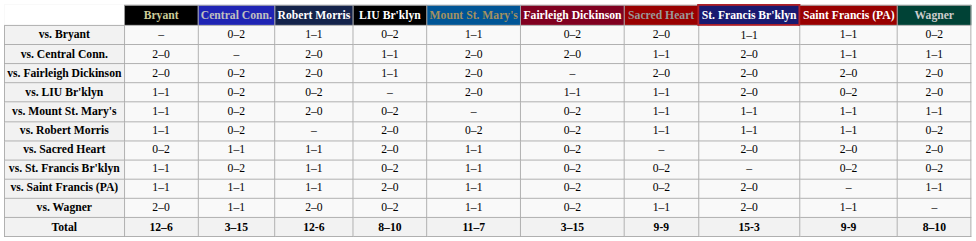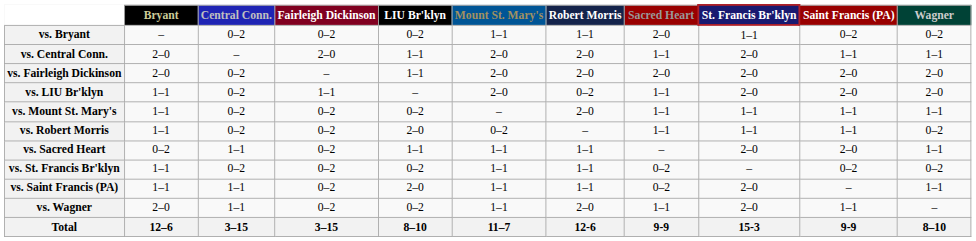columns swapped: Fairleigh Dickinson <-> Robert Morris
vs. Bryant | Saint Francis (PA): 1–1 -> 0–2
vs. LIU Br'klyn | Saint Francis (PA): 0–2 -> 2–0
vs. Sacred Heart | LIU Br'klyn: 2–0 -> 1–1
vs. Sacred Heart | Wagner: 2–0 -> 1–1
